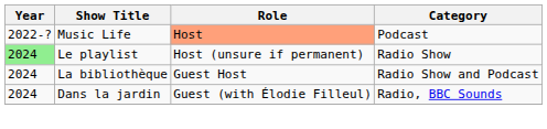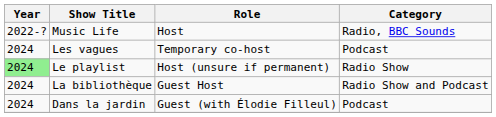Music Life | Role: lightsalmon background -> no background
Music Life | Category: Podcast -> Radio, BBC Sounds
+ row: 2024 | Les vagues | Temporary co-host | Podcast
Dans la jardin | Category: Radio, BBC Sounds -> Podcast
